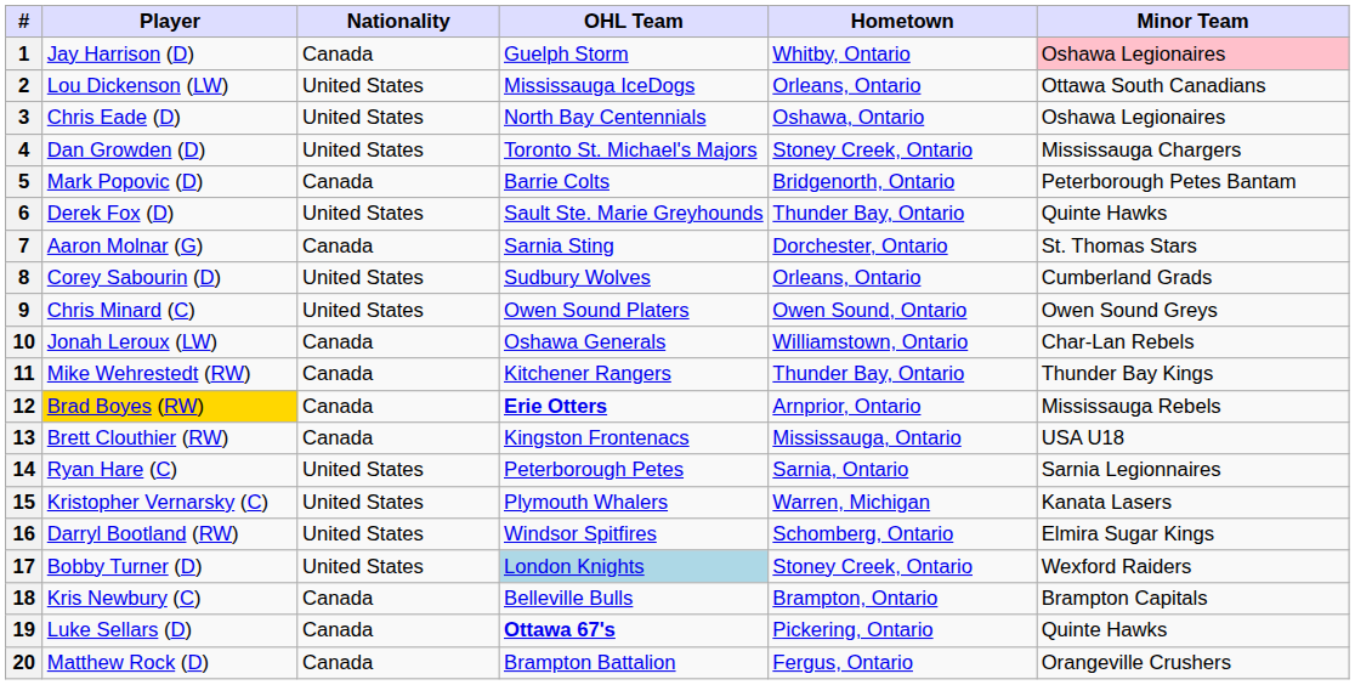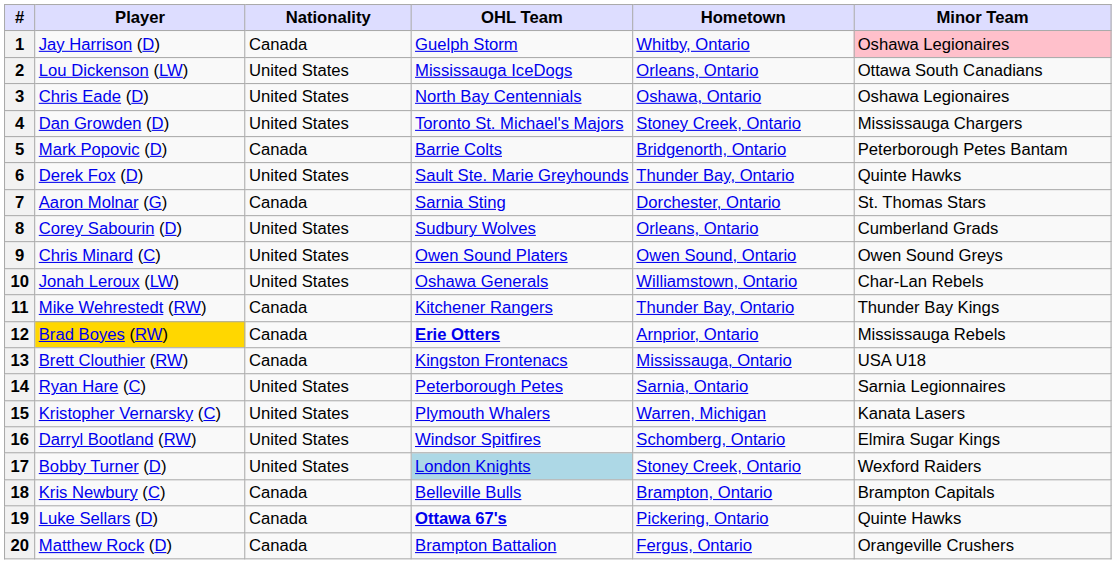10 | Nationality: Canada -> United States
